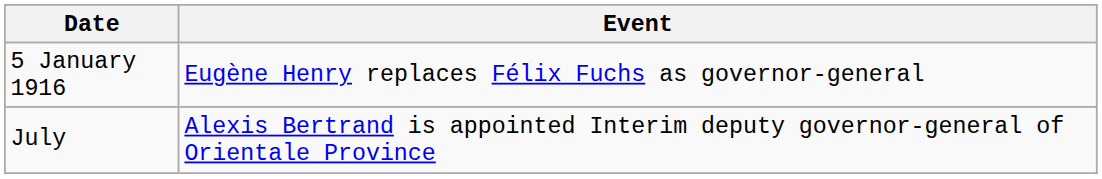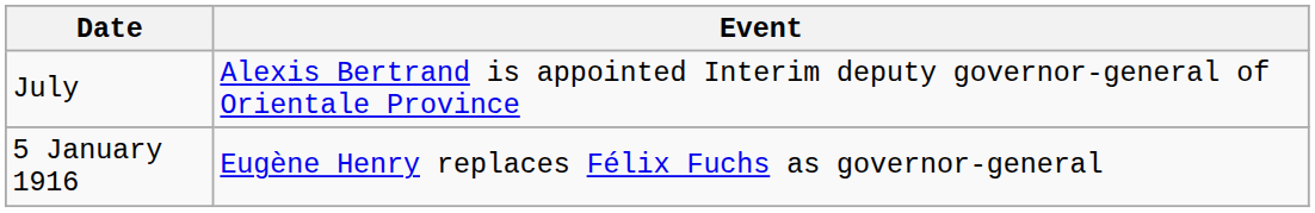rows swapped: 5 January 1916 <-> July
